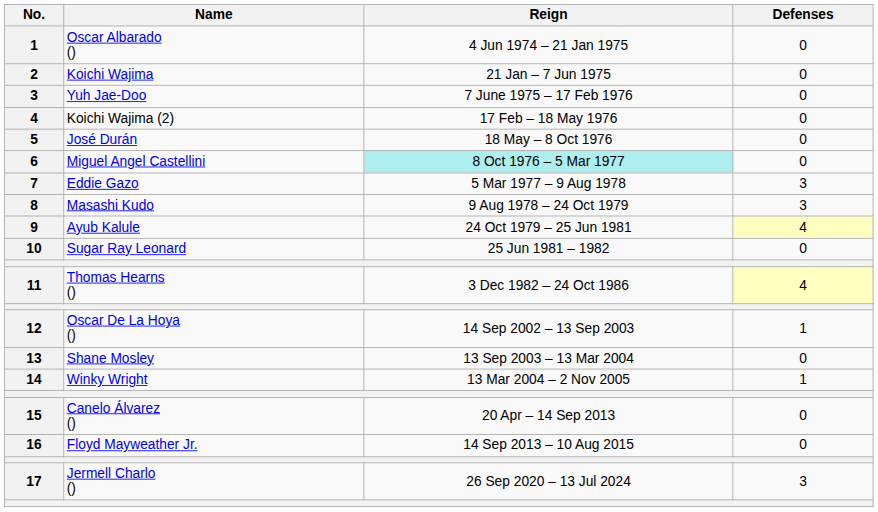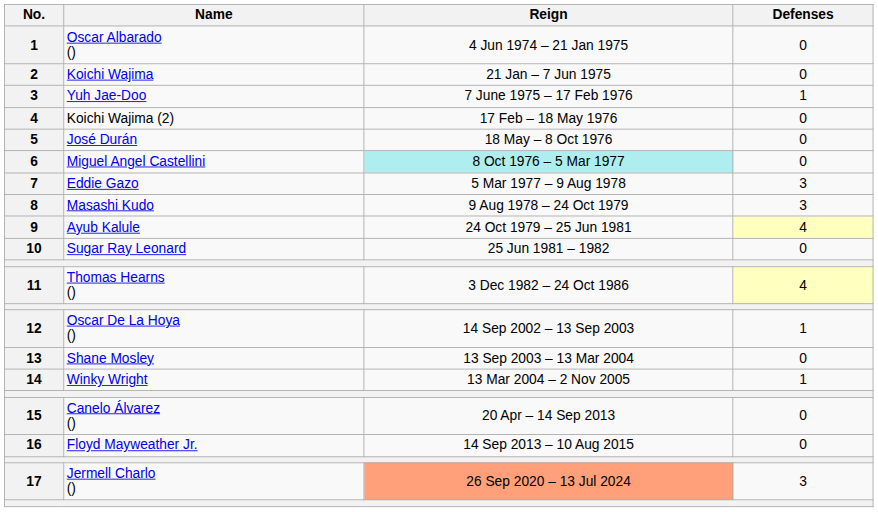Yuh Jae-Doo | Defenses: 0 -> 1
Jermell Charlo () | Reign: no background -> lightsalmon background
